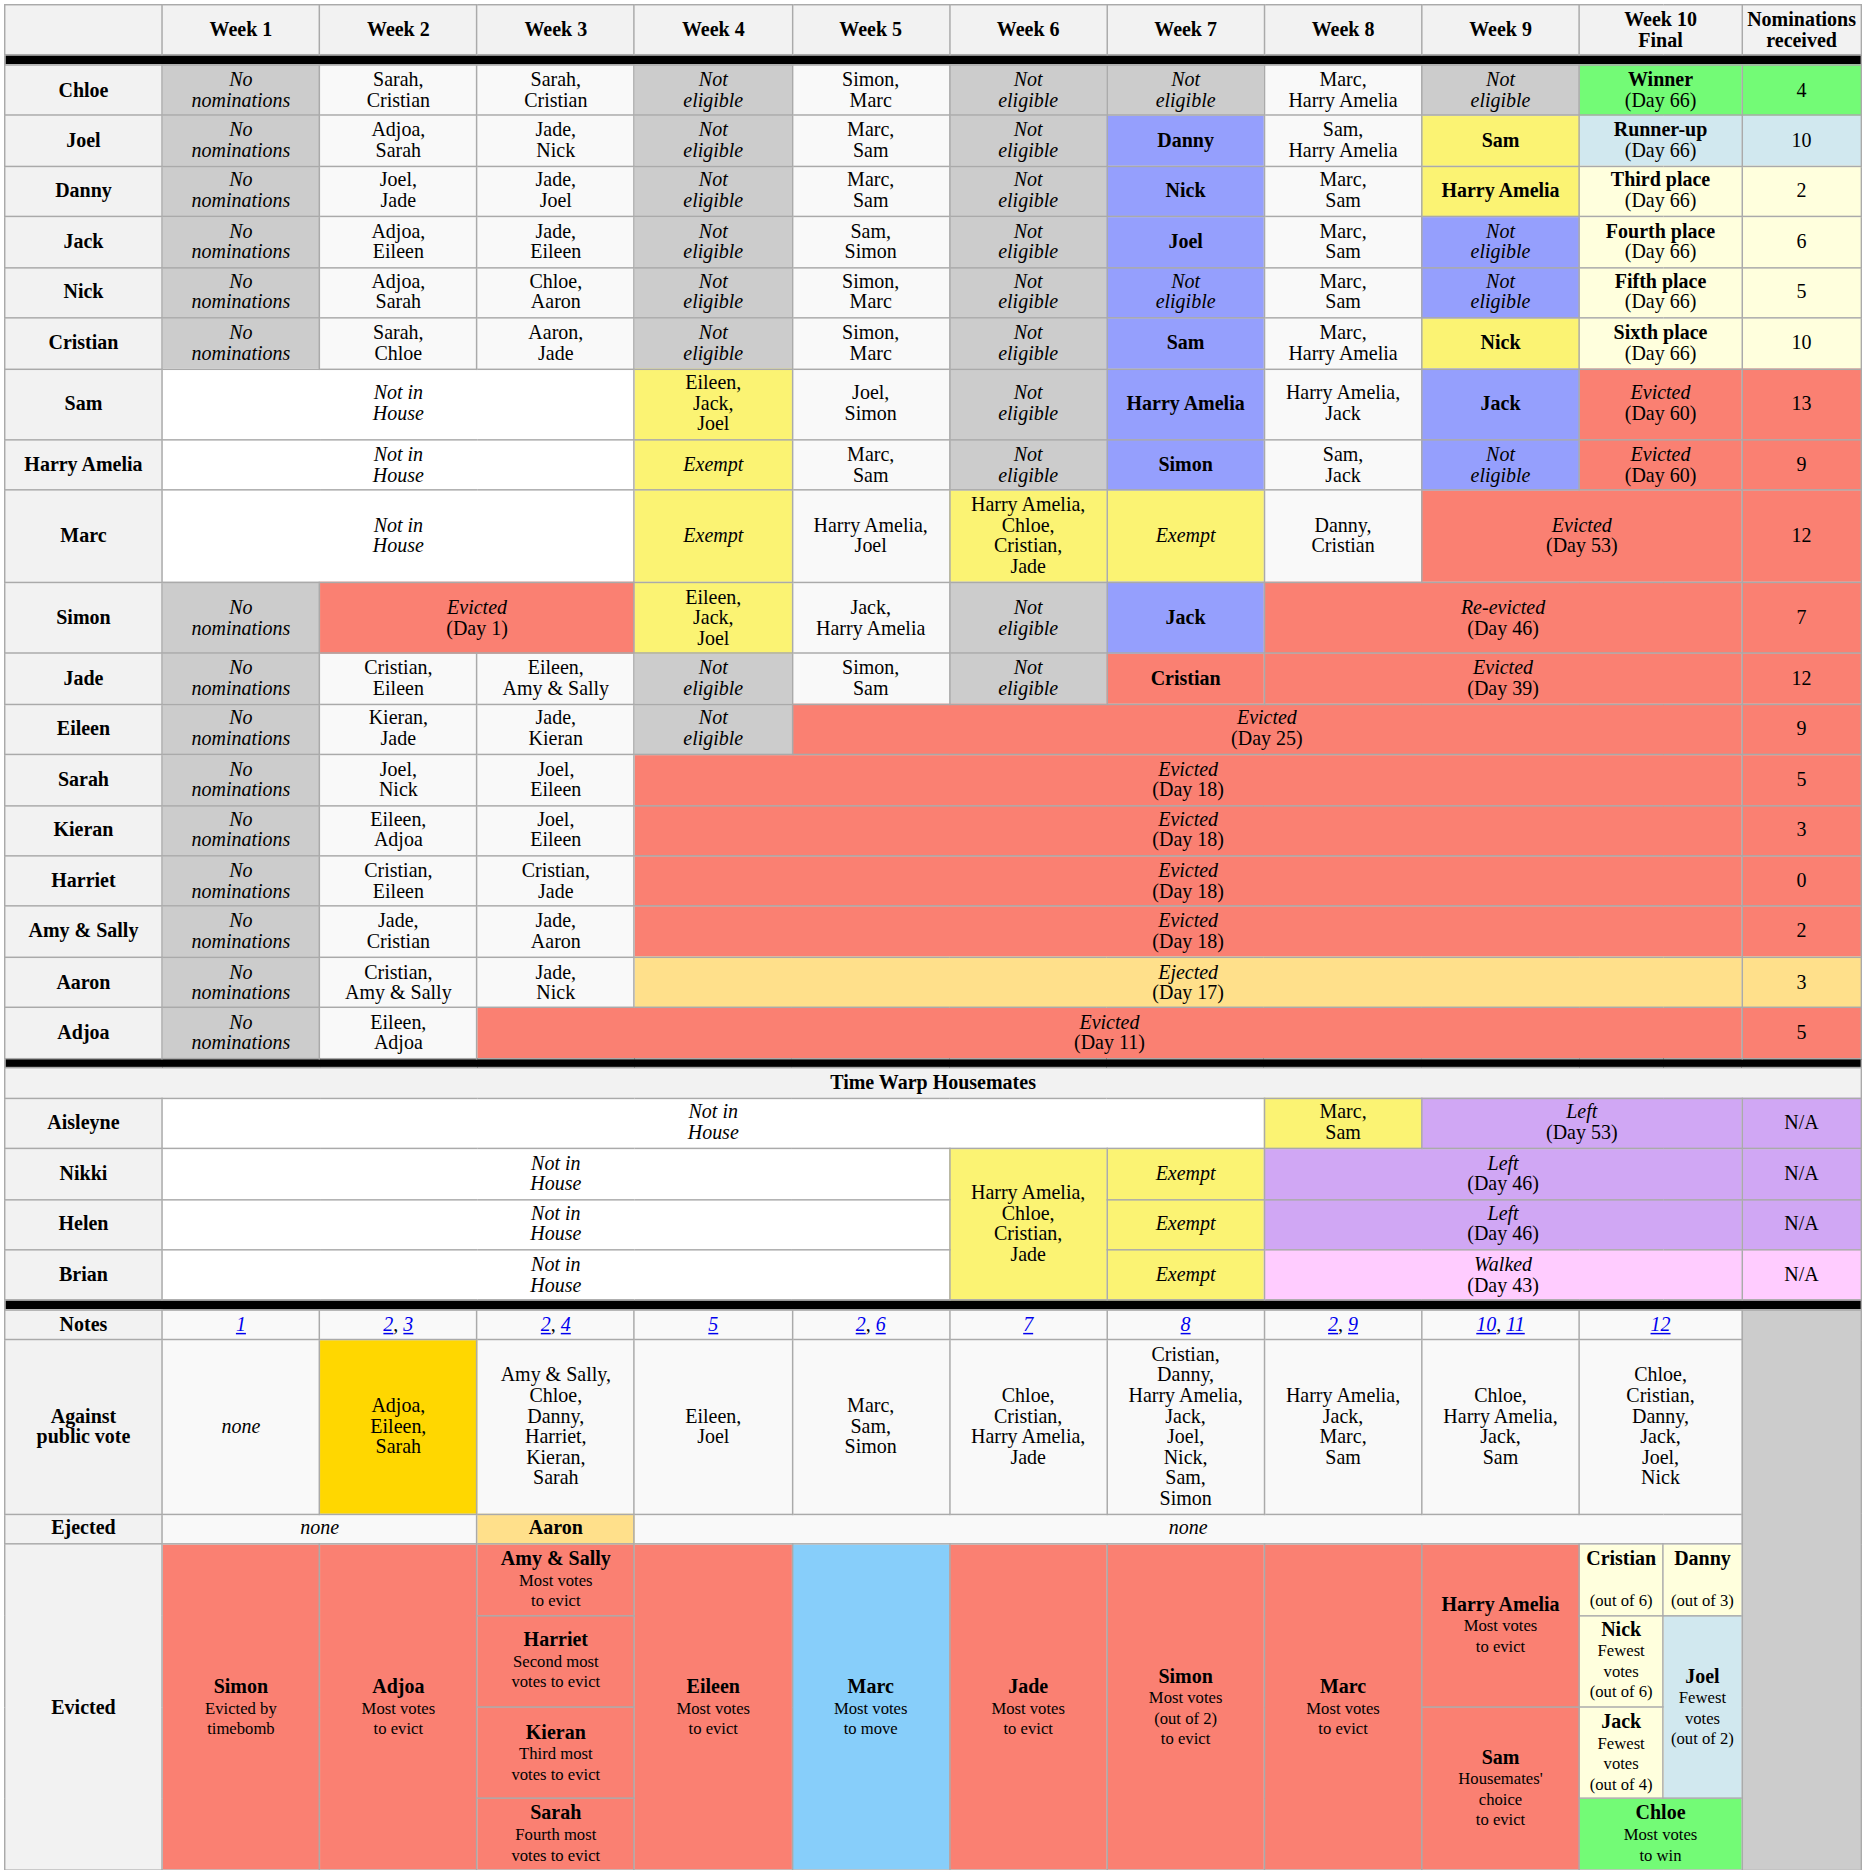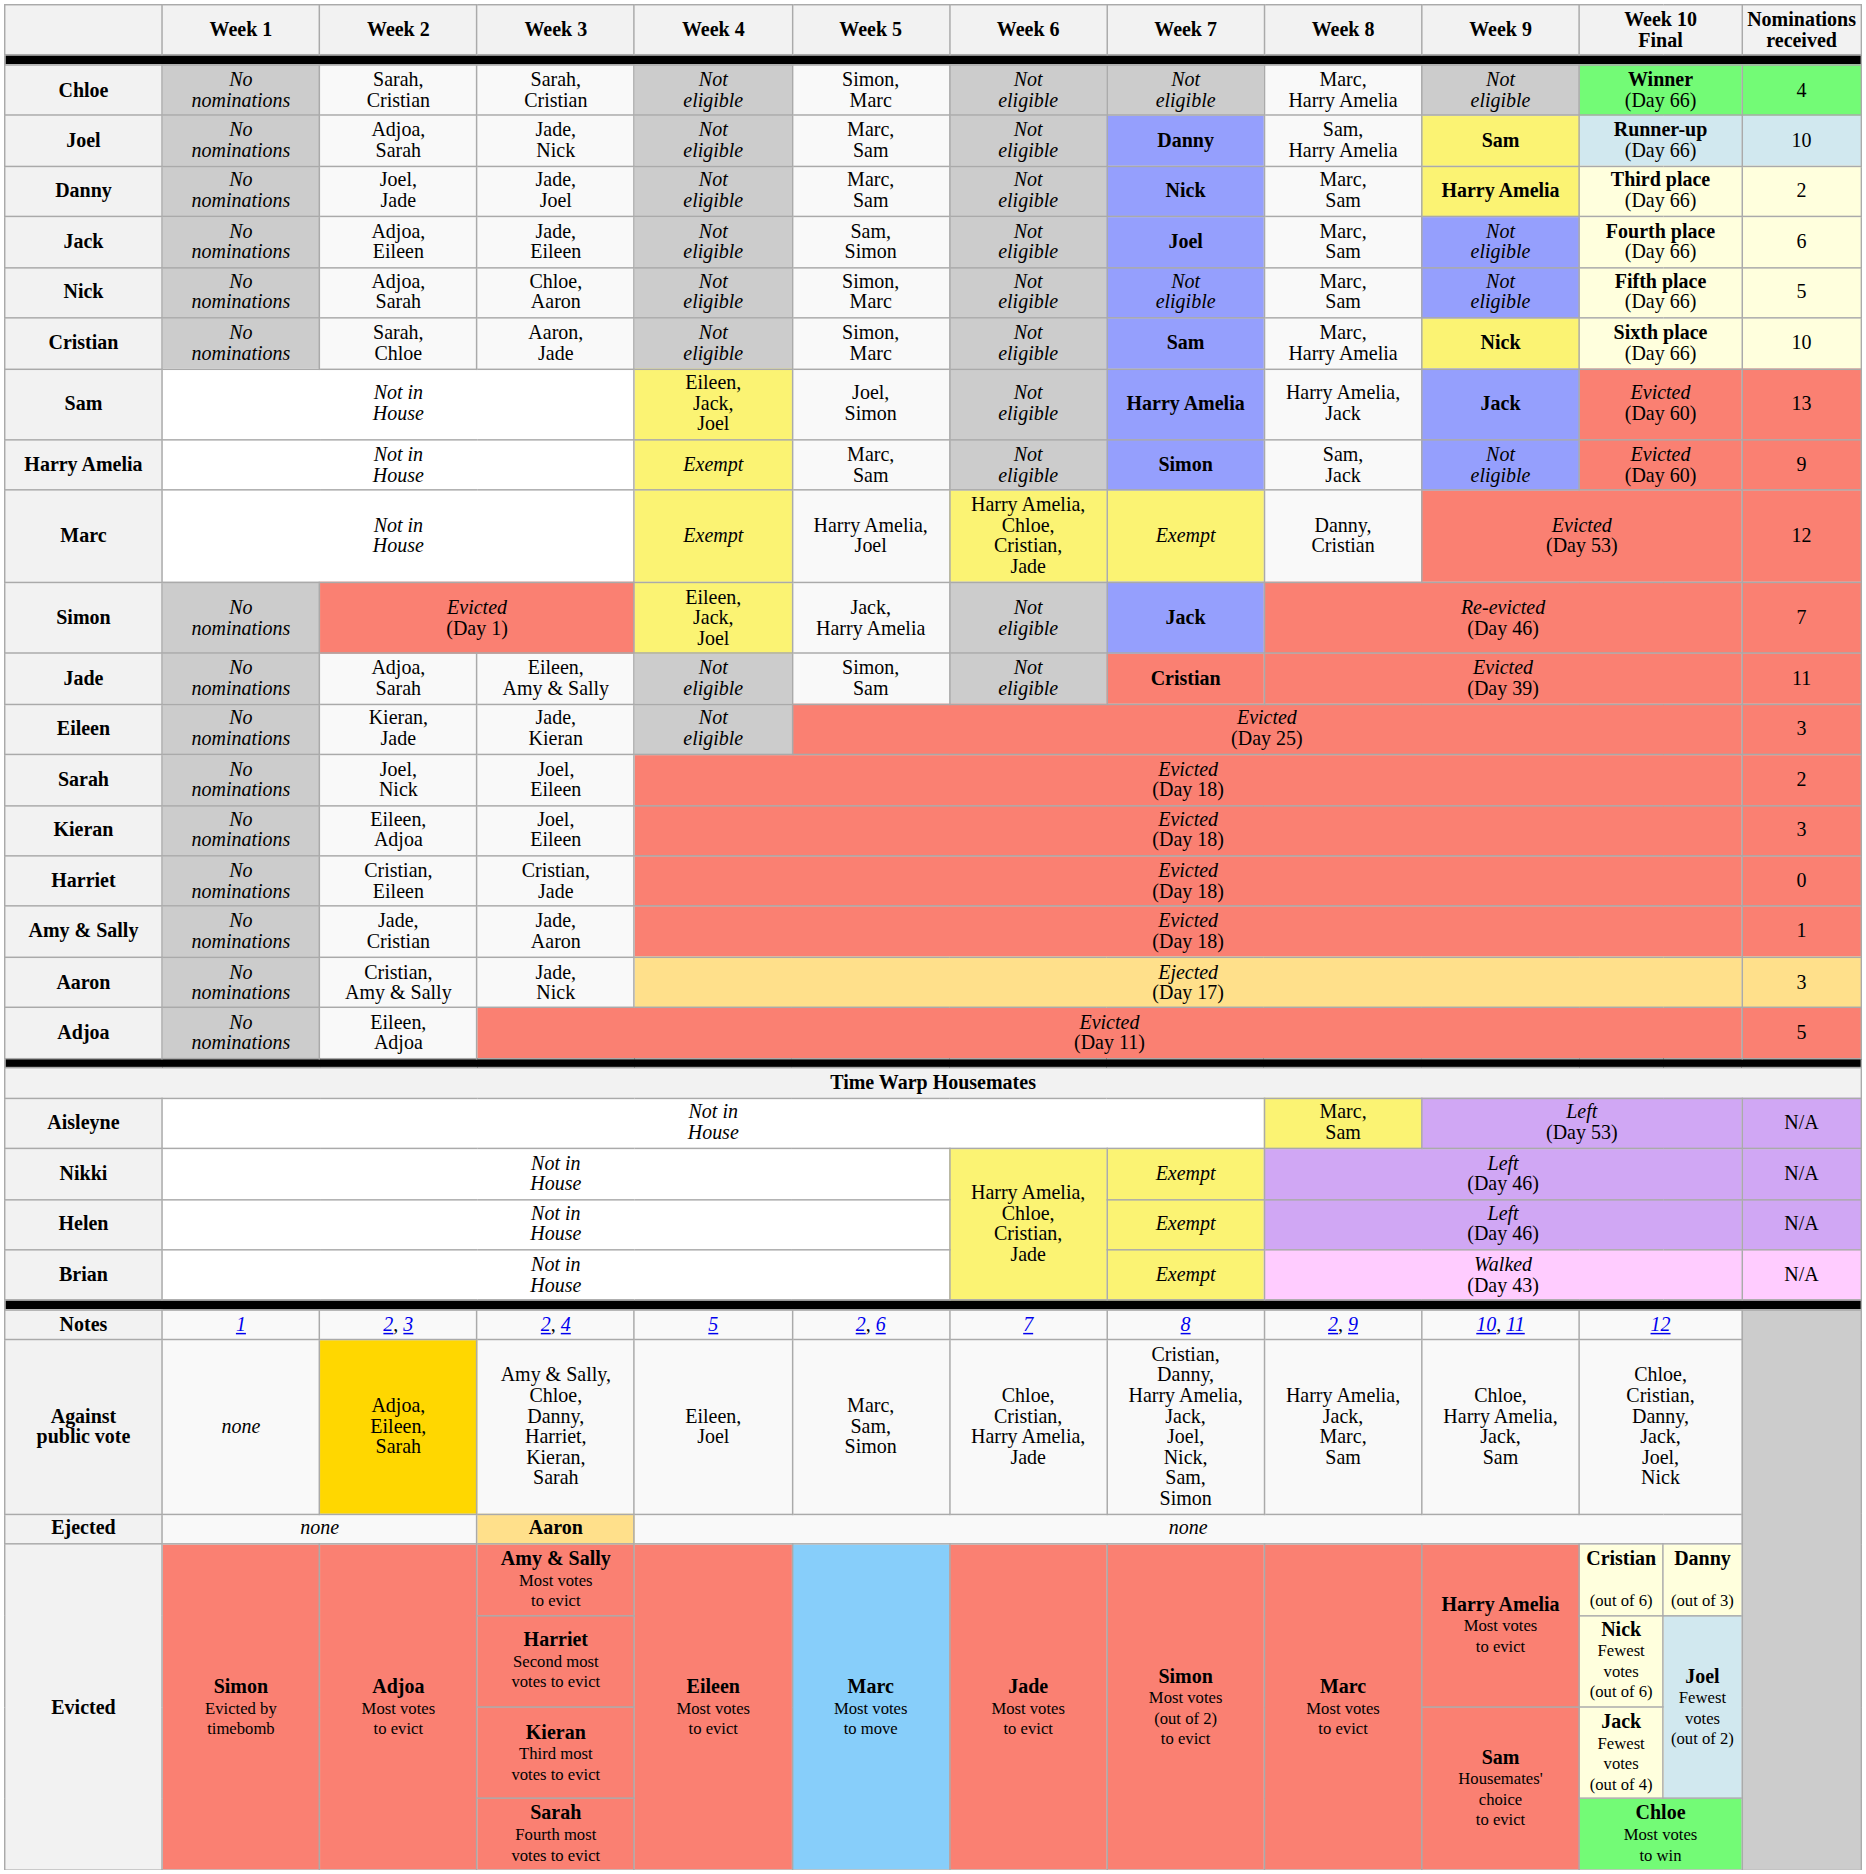Jade | Week 2: Cristian, Eileen -> Adjoa, Sarah
Jade | Nominations received: 12 -> 11
Eileen | Nominations received: 9 -> 3
Sarah | Nominations received: 5 -> 2
Amy & Sally | Nominations received: 2 -> 1
